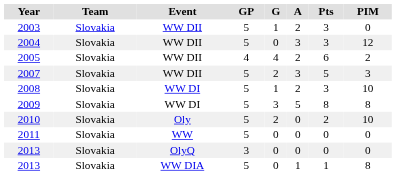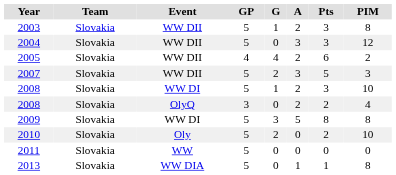2003 | PIM: 0 -> 8
+ row: 2008 | Slovakia | OlyQ | 3 | 0 | 2 | 2 | 4
- row: 2013 | Slovakia | OlyQ | 3 | 0 | 0 | 0 | 0
